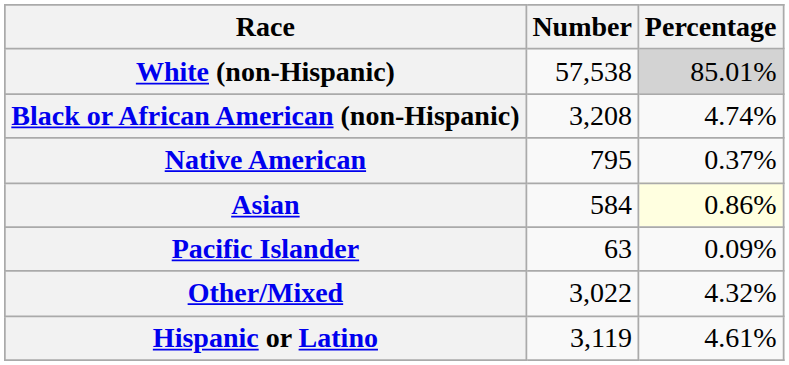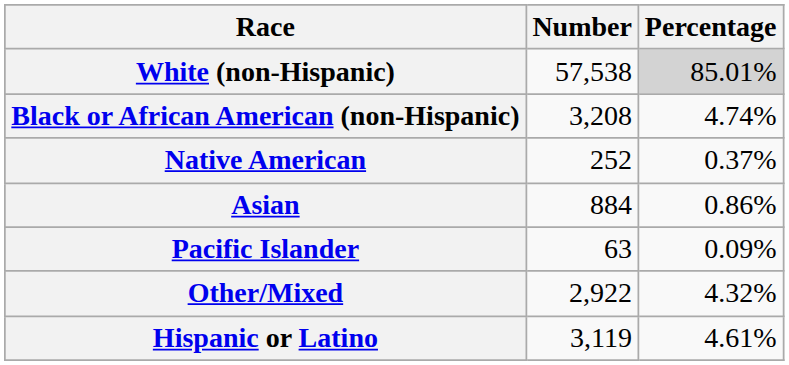Native American | Number: 795 -> 252
Asian | Number: 584 -> 884
Asian | Percentage: lightyellow background -> no background
Other/Mixed | Number: 3,022 -> 2,922
